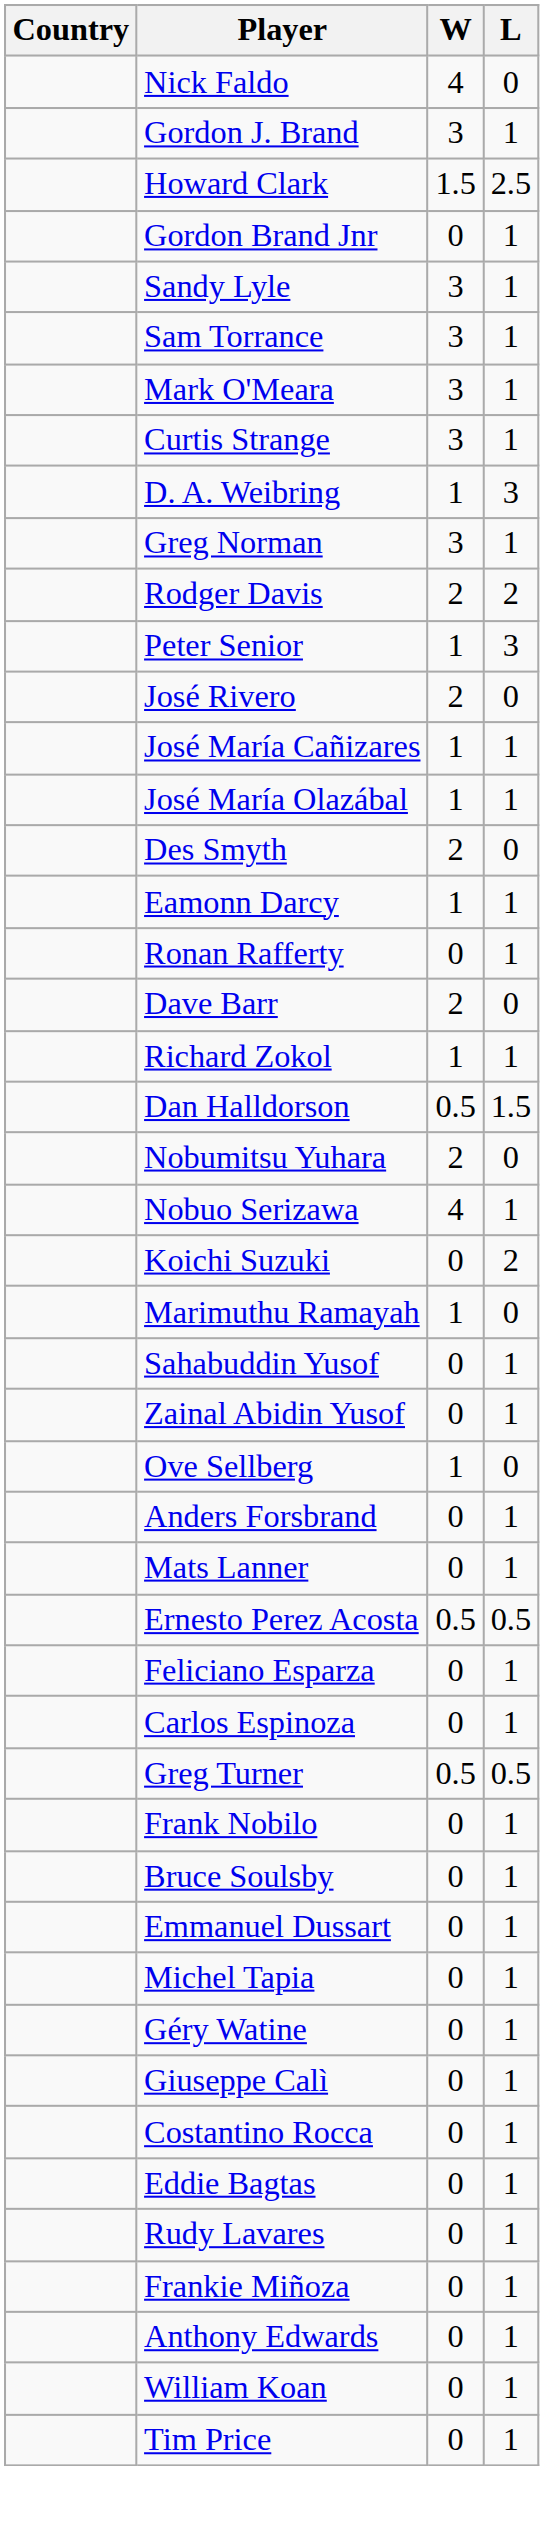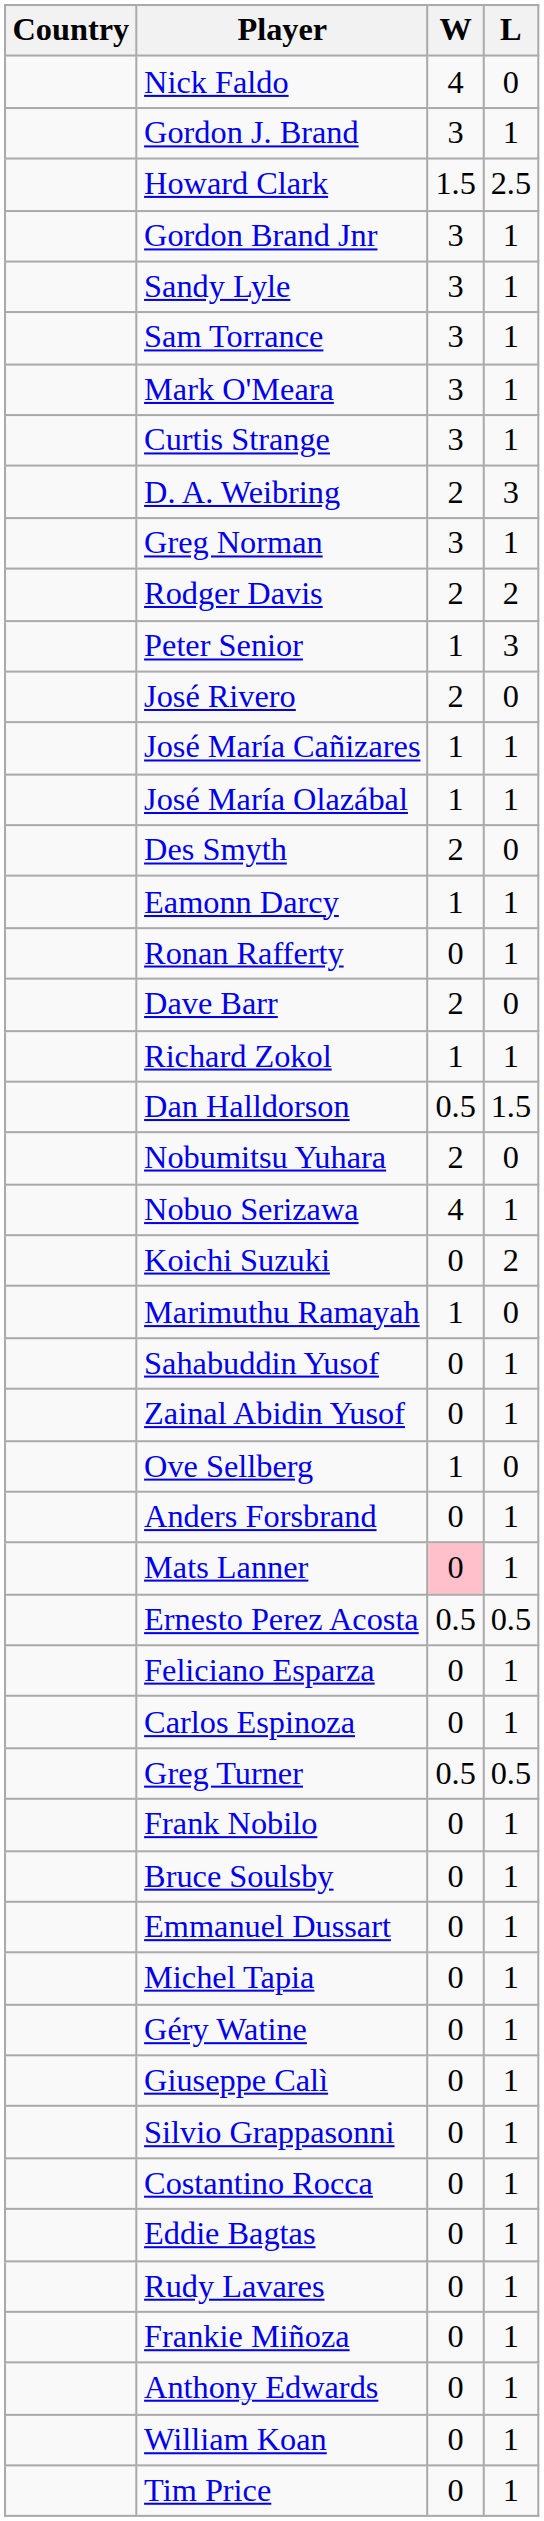Gordon Brand Jnr | W: 0 -> 3
D. A. Weibring | W: 1 -> 2
Mats Lanner | W: no background -> pink background
+ row: Silvio Grappasonni | 0 | 1
